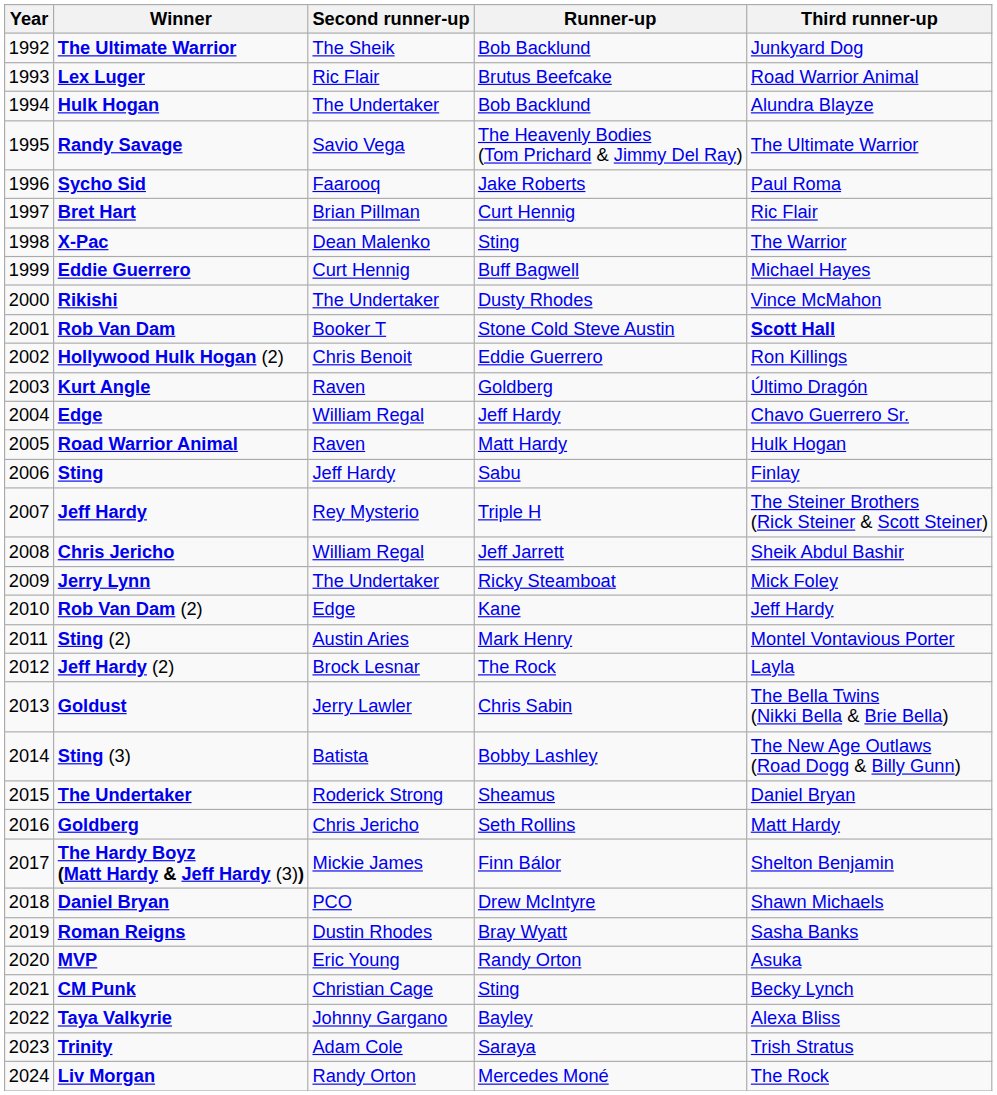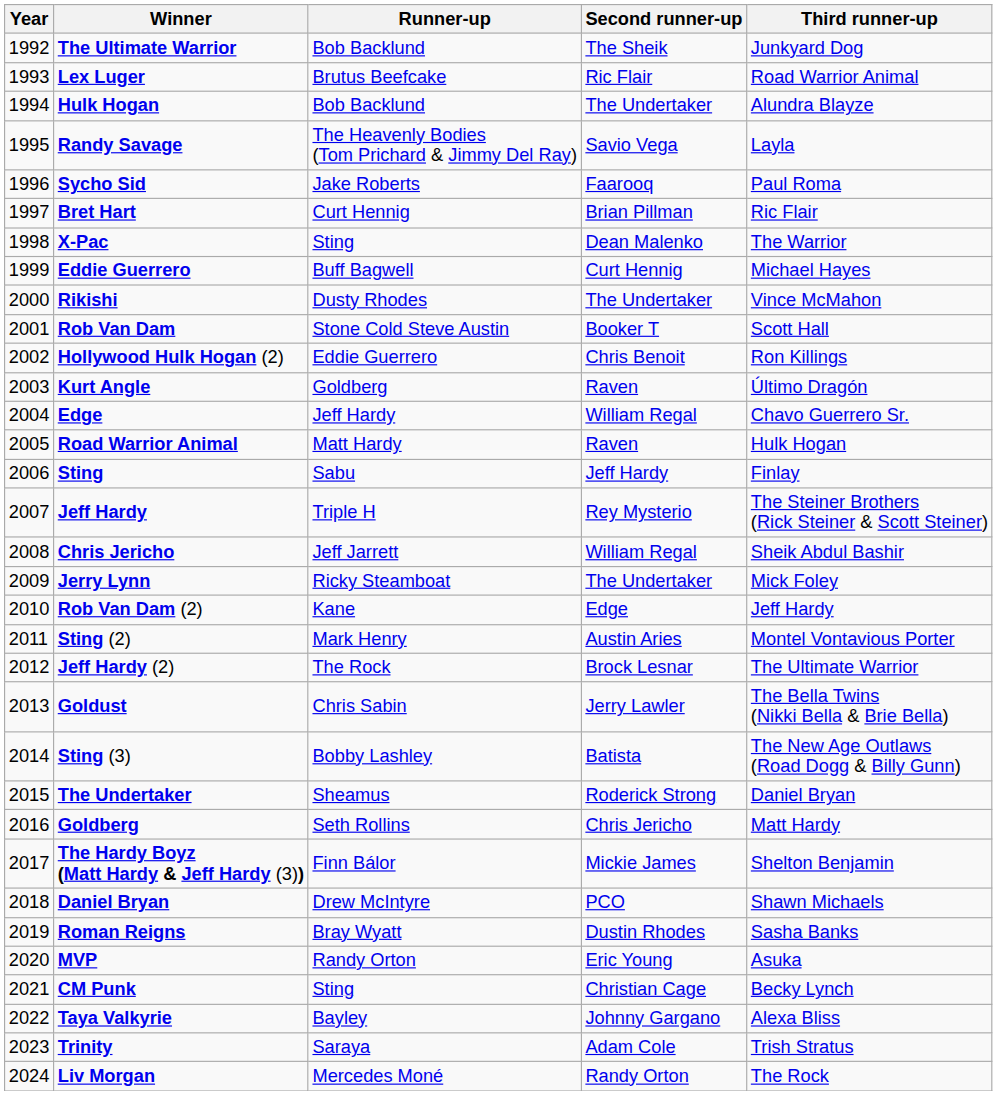columns swapped: Runner-up <-> Second runner-up
Randy Savage | Third runner-up: The Ultimate Warrior -> Layla
Rob Van Dam | Third runner-up: bold -> normal
Jeff Hardy (2) | Third runner-up: Layla -> The Ultimate Warrior
